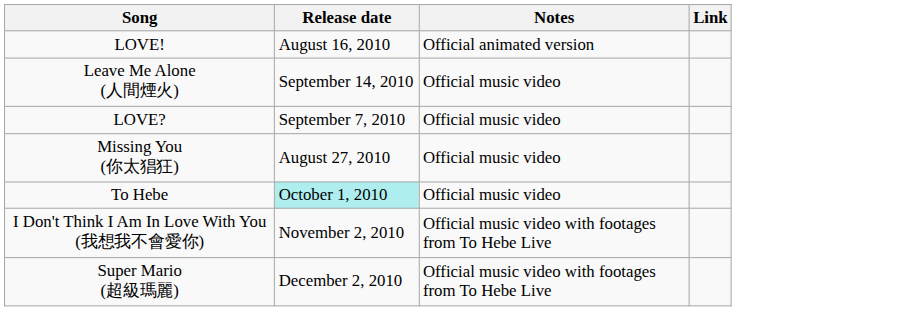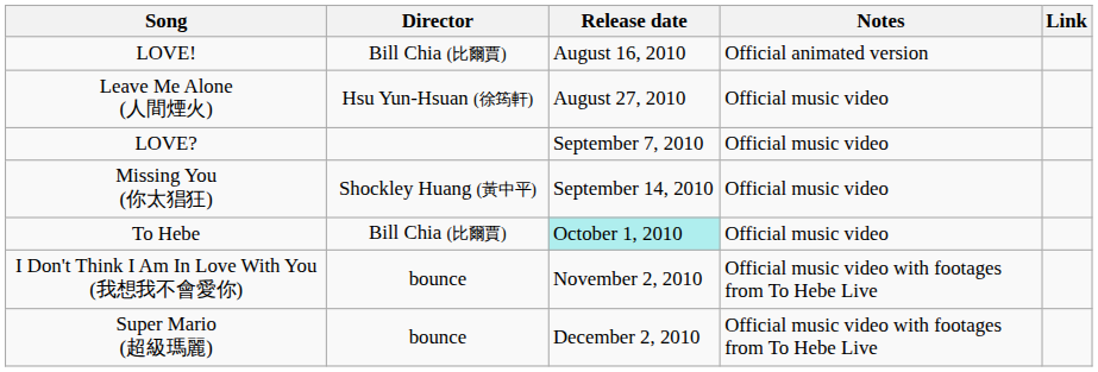+ column: Director | Bill Chia (比爾賈) | Hsu Yun-Hsuan (徐筠軒) | Shockley Huang (黃中平) | Bill Chia (比爾賈) | bounce | bounce
Leave Me Alone (人間煙火) | Release date: September 14, 2010 -> August 27, 2010
Missing You (你太猖狂) | Release date: August 27, 2010 -> September 14, 2010
